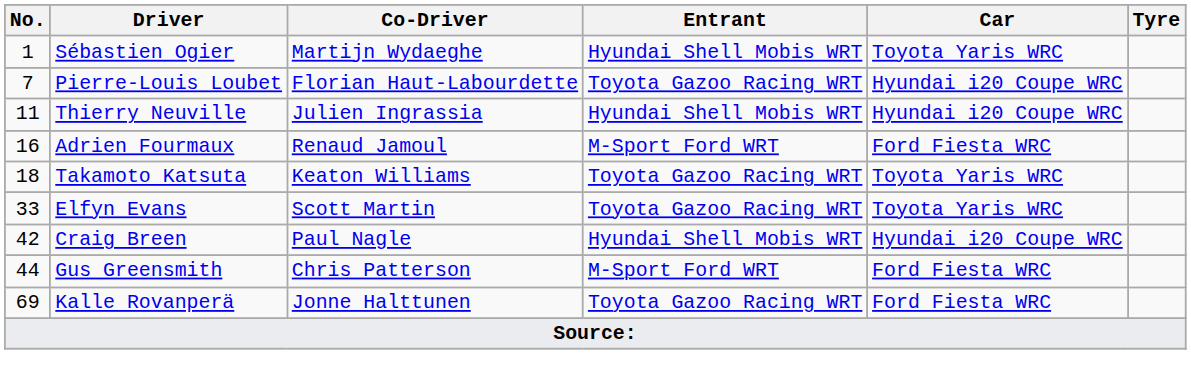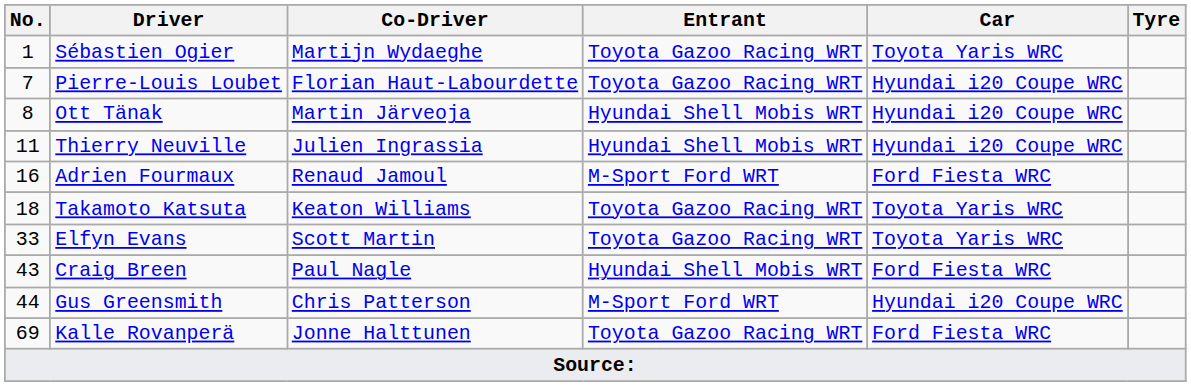Sébastien Ogier | Entrant: Hyundai Shell Mobis WRT -> Toyota Gazoo Racing WRT
+ row: 8 | Ott Tänak | Martin Järveoja | Hyundai Shell Mobis WRT | Hyundai i20 Coupe WRC
Craig Breen | No.: 42 -> 43
Craig Breen | Car: Hyundai i20 Coupe WRC -> Ford Fiesta WRC
Gus Greensmith | Car: Ford Fiesta WRC -> Hyundai i20 Coupe WRC
